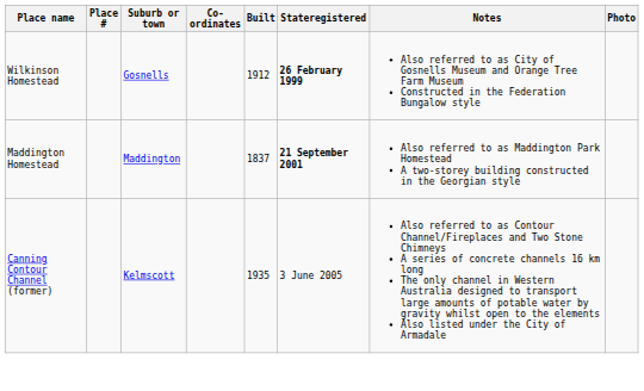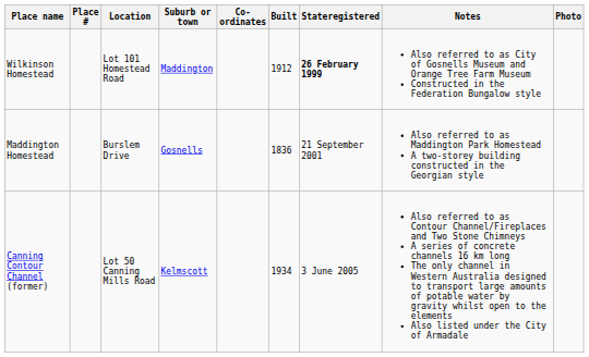+ column: Location | Lot 101 Homestead Road | Burslem Drive | Lot 50 Canning Mills Road
Wilkinson Homestead | Suburb or town: Gosnells -> Maddington
Maddington Homestead | Suburb or town: Maddington -> Gosnells
Maddington Homestead | Built: 1837 -> 1836
Maddington Homestead | Stateregistered: bold -> normal
Canning Contour Channel (former) | Built: 1935 -> 1934
